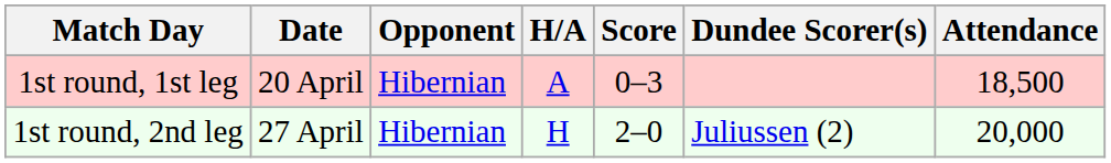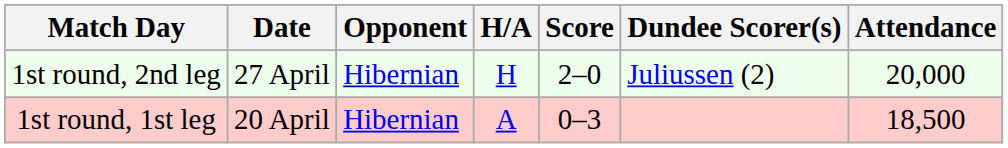rows swapped: 1st round, 1st leg <-> 1st round, 2nd leg
